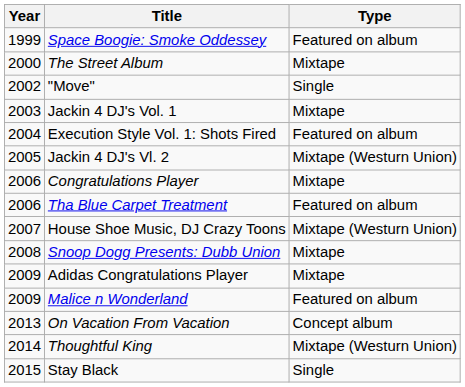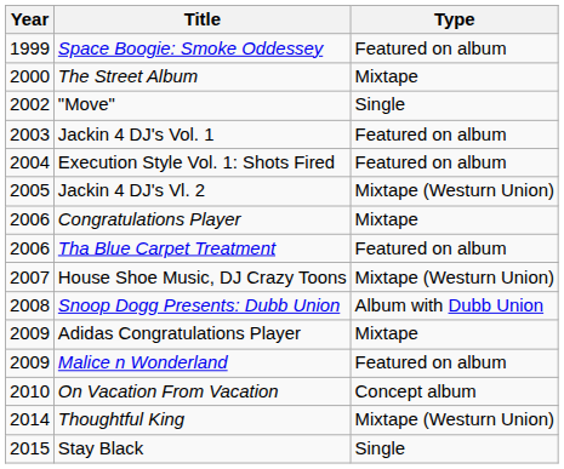Jackin 4 DJ's Vol. 1 | Type: Mixtape -> Featured on album
Snoop Dogg Presents: Dubb Union | Type: Mixtape -> Album with Dubb Union
On Vacation From Vacation | Year: 2013 -> 2010
